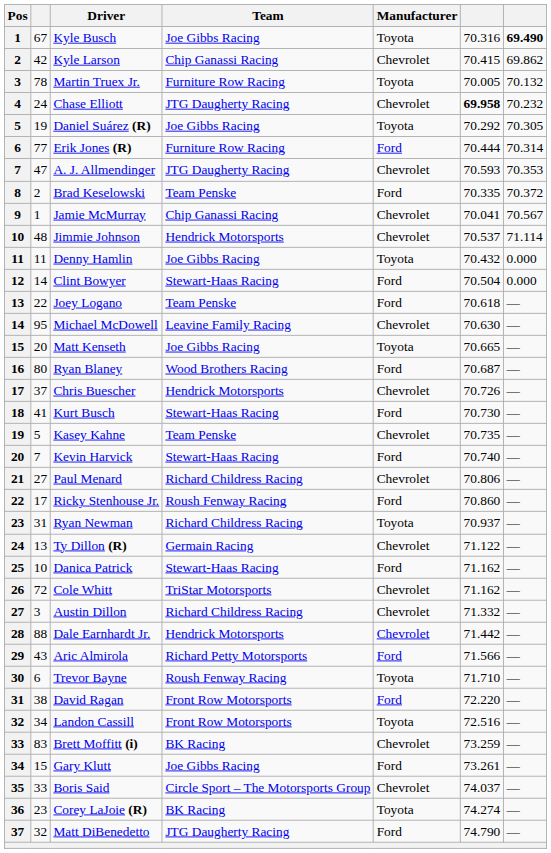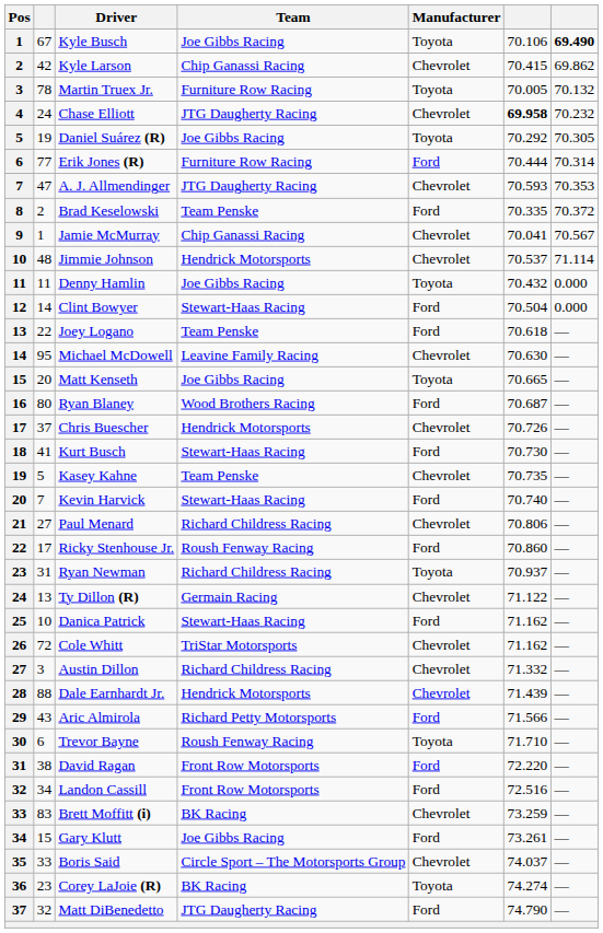Kyle Busch | column 6: 70.316 -> 70.106
Dale Earnhardt Jr. | column 6: 71.442 -> 71.439
Landon Cassill | Manufacturer: Toyota -> Ford
